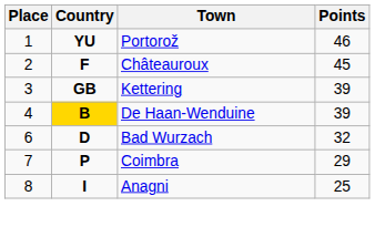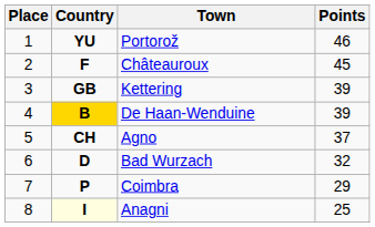+ row: 5 | CH | Agno | 37
Anagni | Country: no background -> lightyellow background
